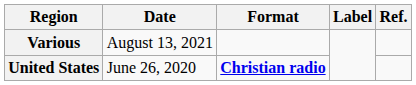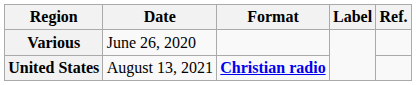Various | Date: August 13, 2021 -> June 26, 2020
United States | Date: June 26, 2020 -> August 13, 2021
